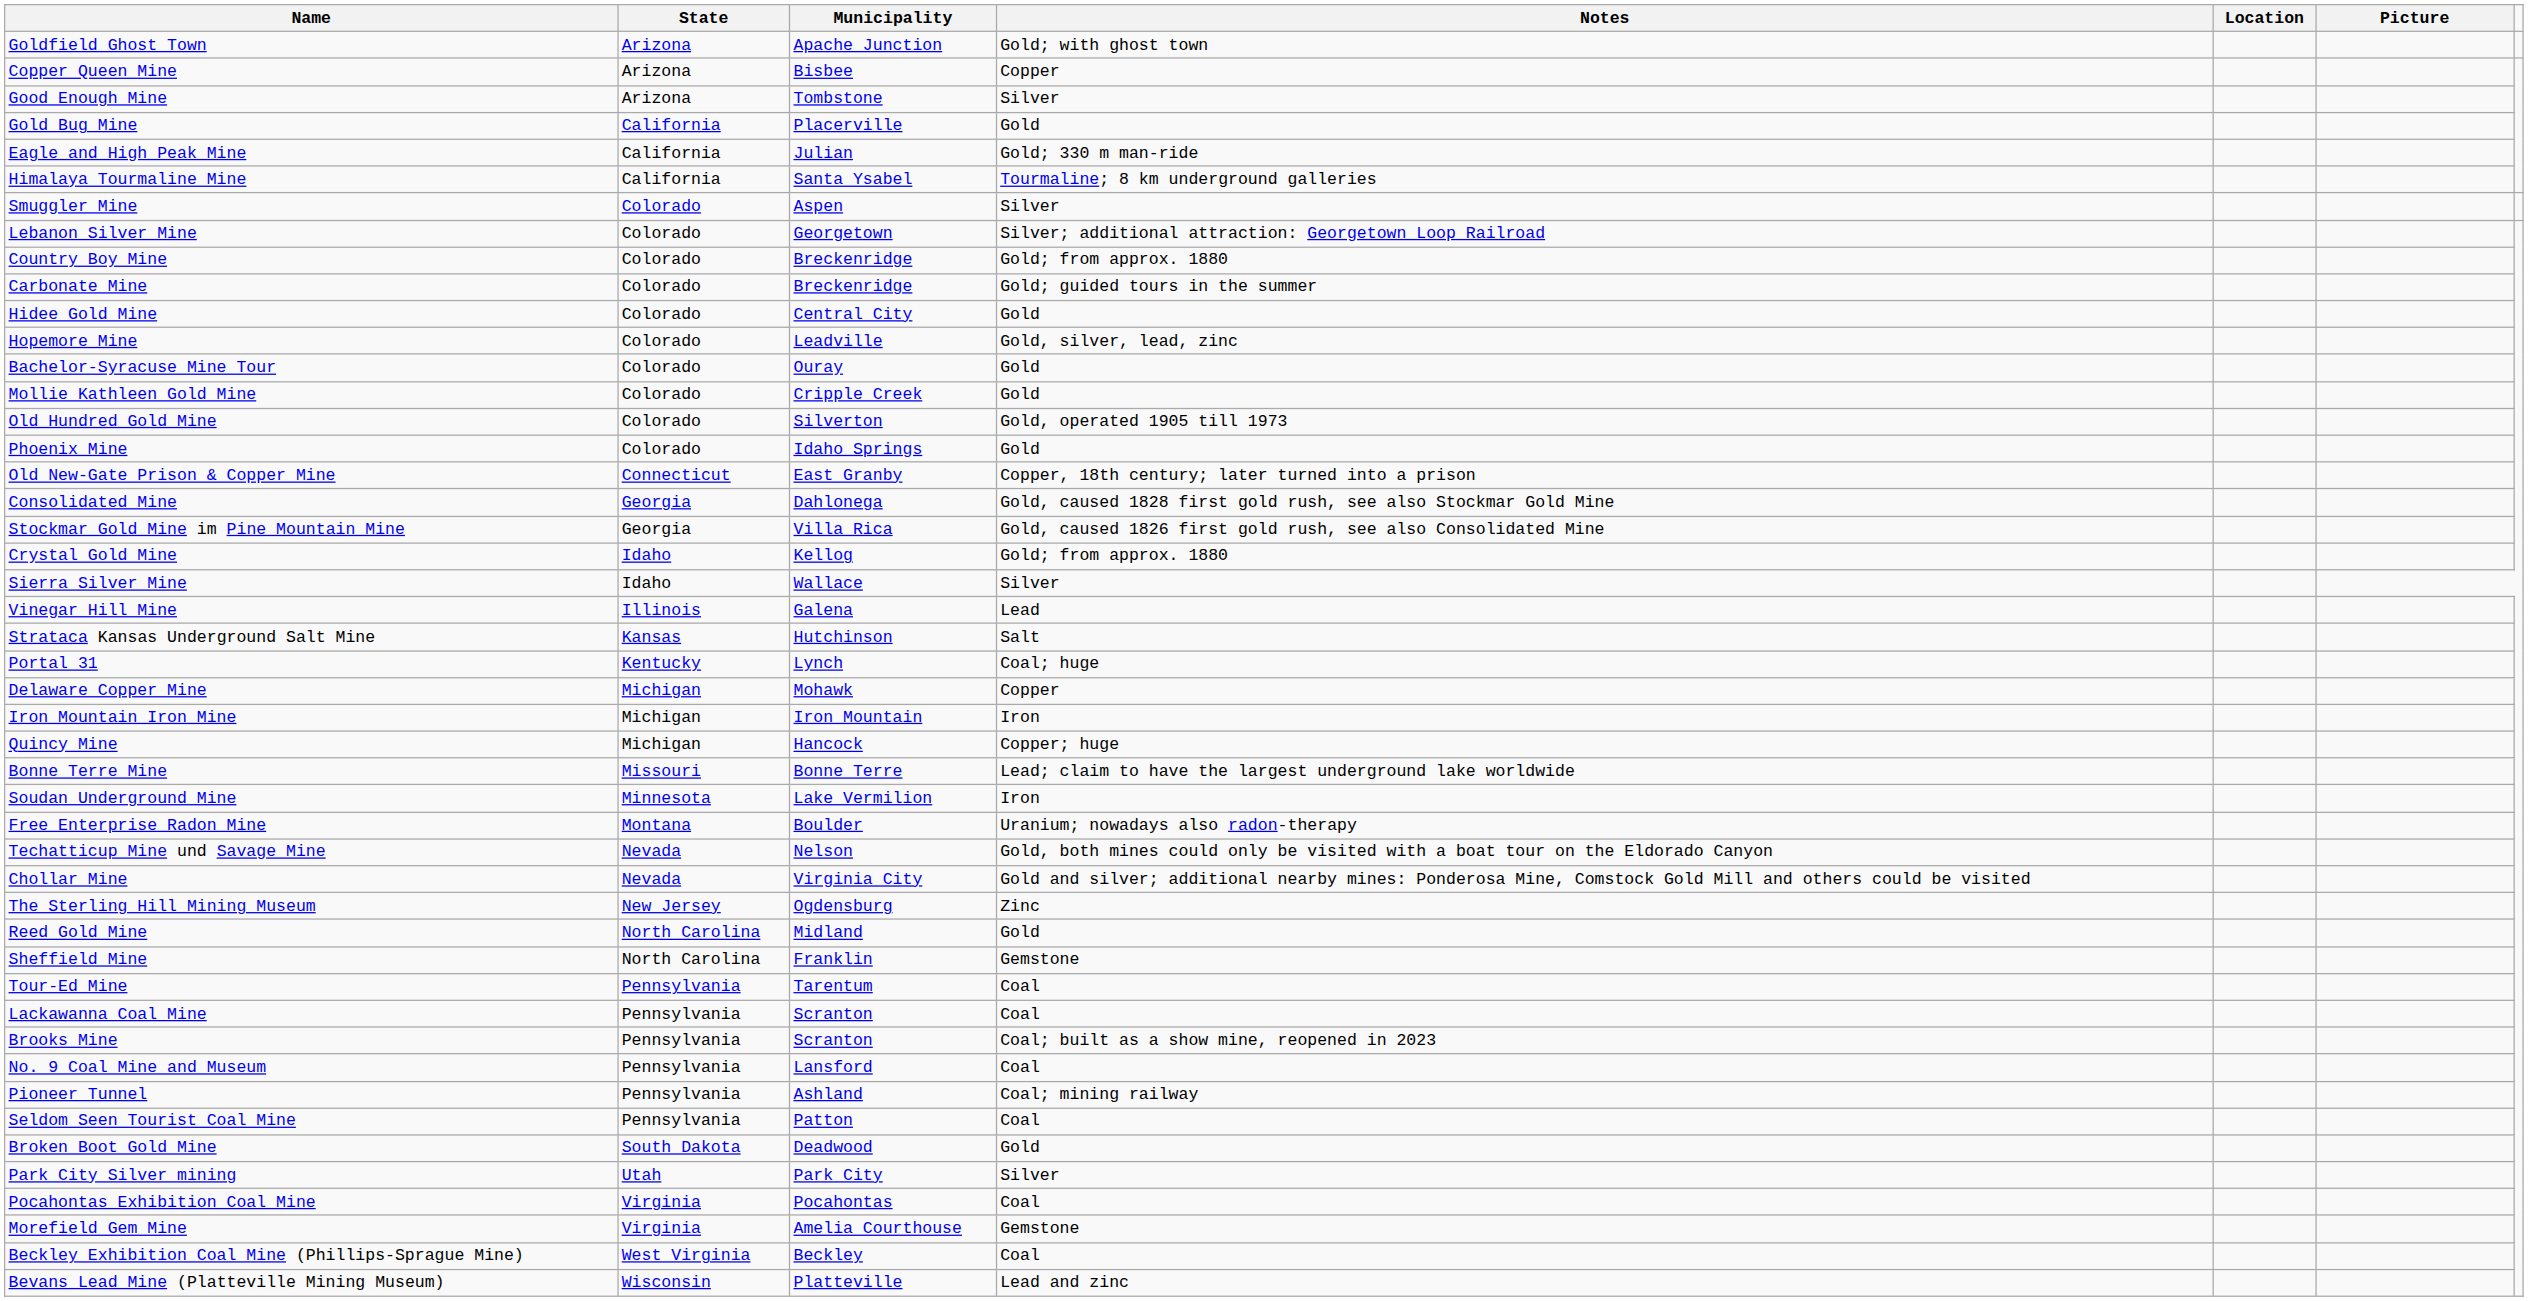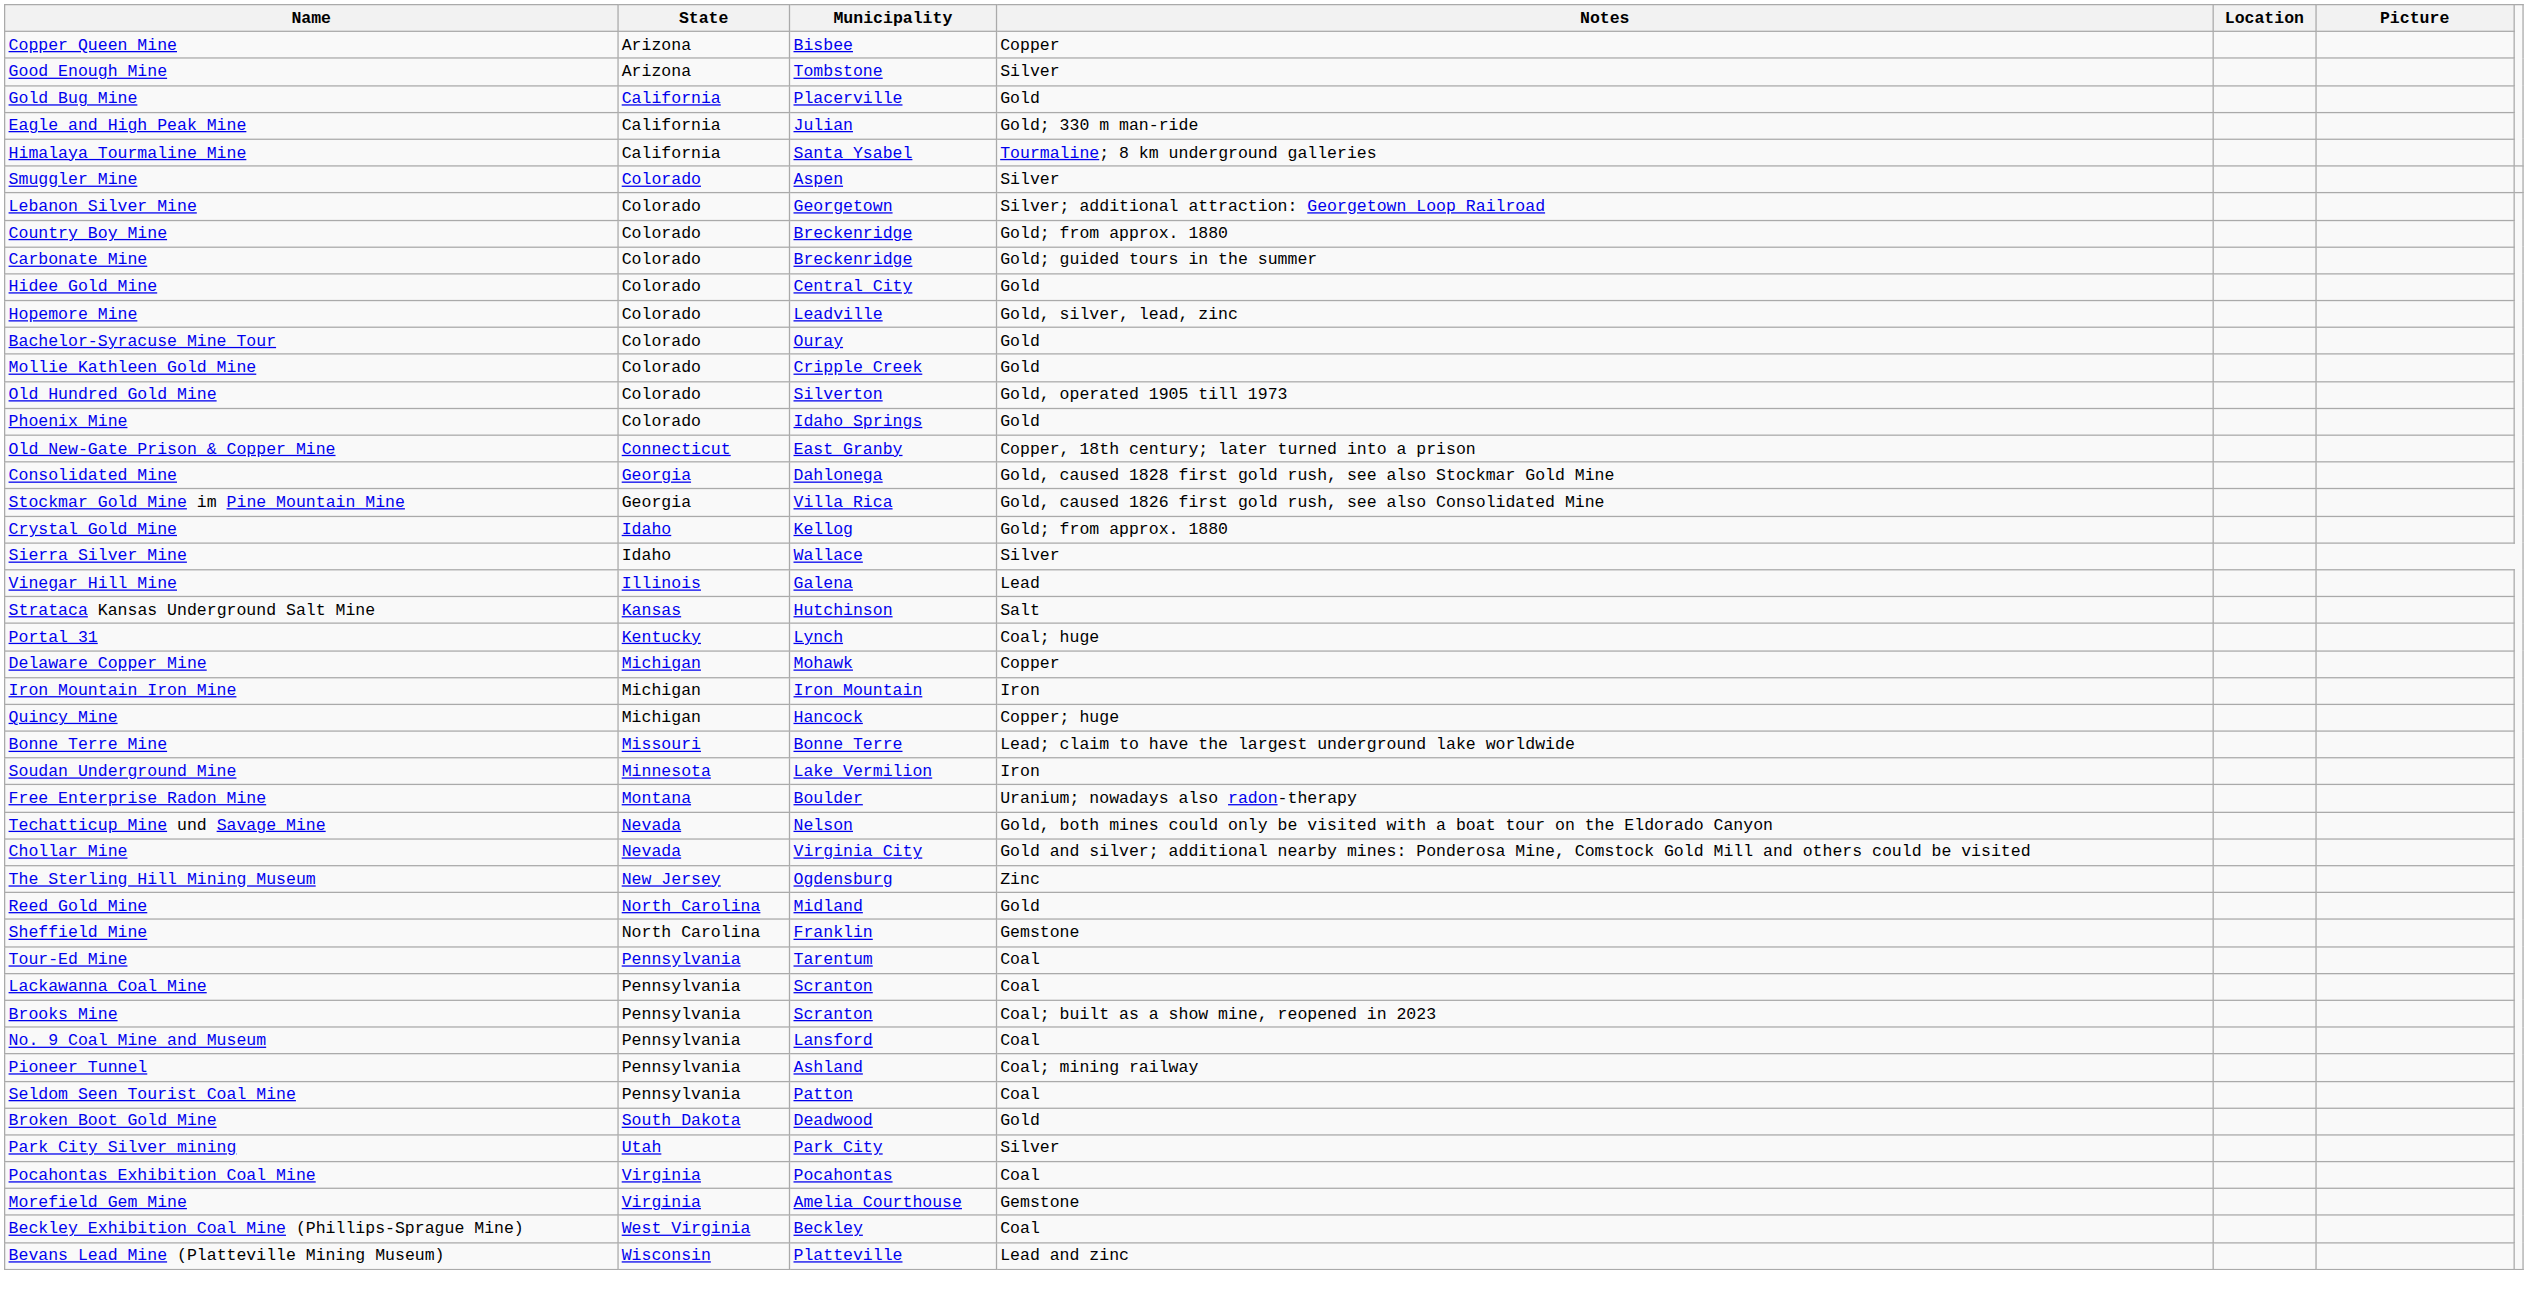- row: Goldfield Ghost Town | Arizona | Apache Junction | Gold; with ghost town
